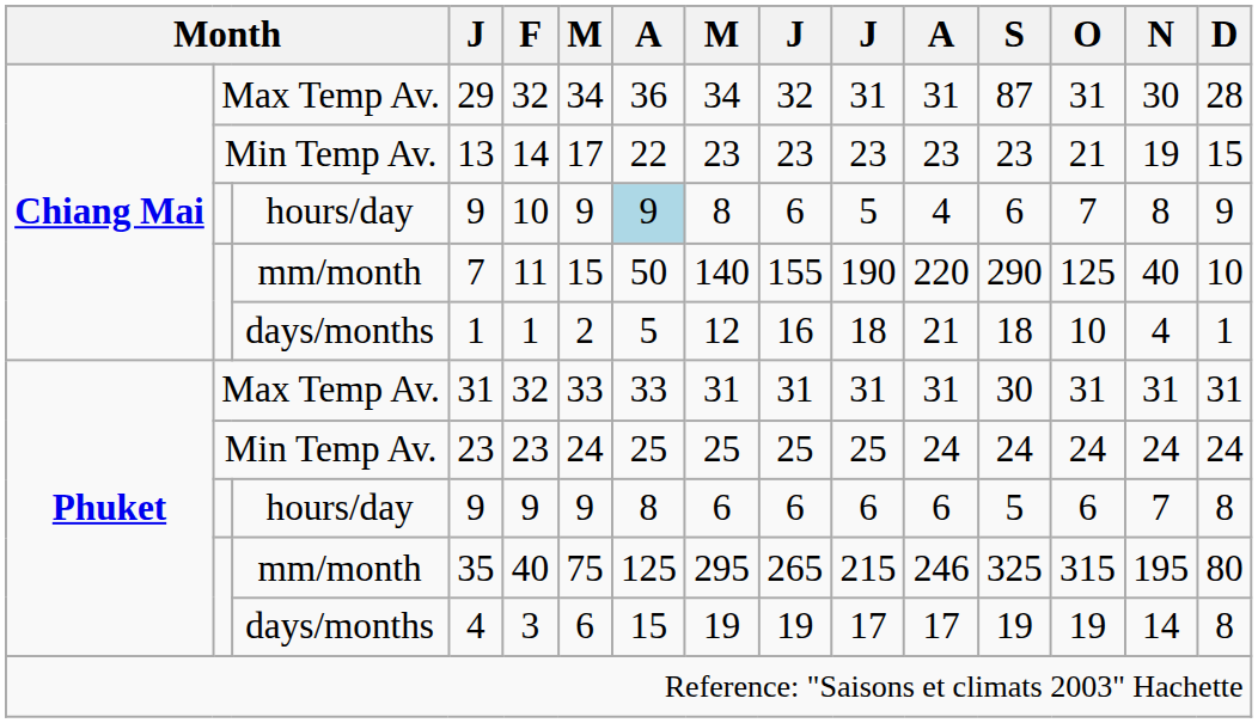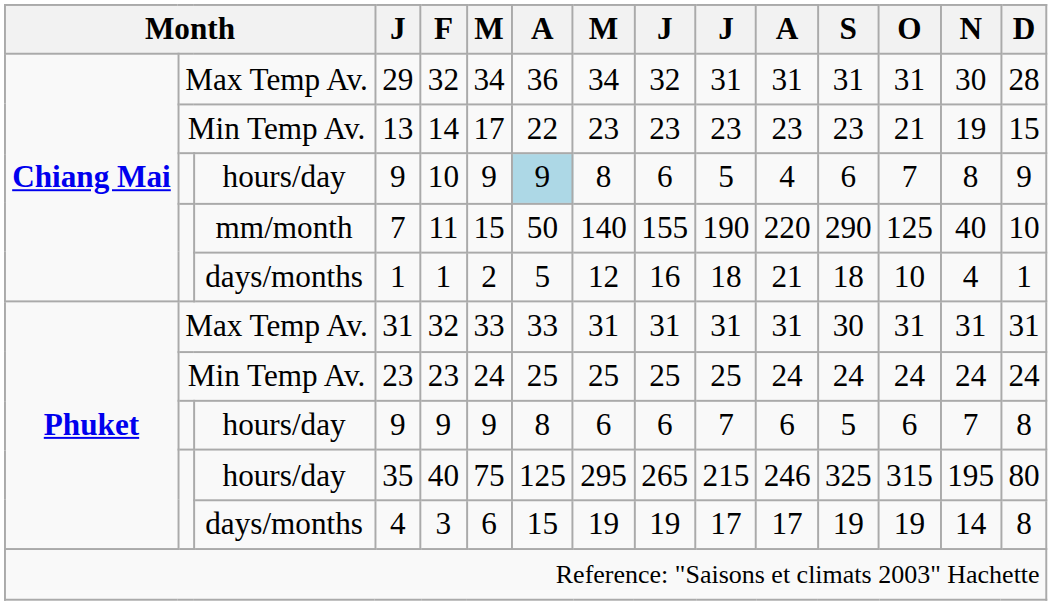29 | S: 87 -> 31
Phuket / 9 | column 10: 6 -> 7
35 | column 3: mm/month -> hours/day
